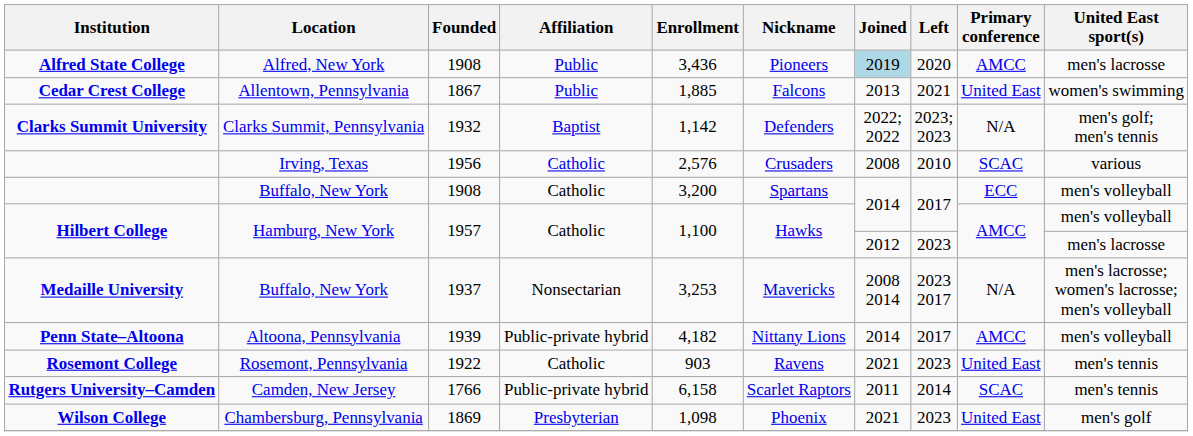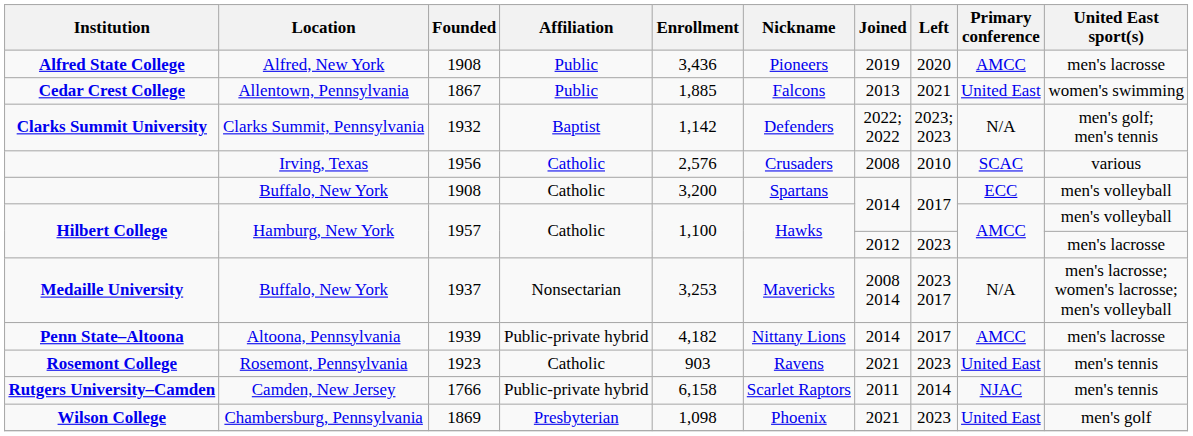Alfred State College | Joined: lightblue background -> no background
Penn State–Altoona | United East sport(s): men's volleyball -> men's lacrosse
Rosemont College | Founded: 1922 -> 1923
Rutgers University–Camden | Primary conference: SCAC -> NJAC
